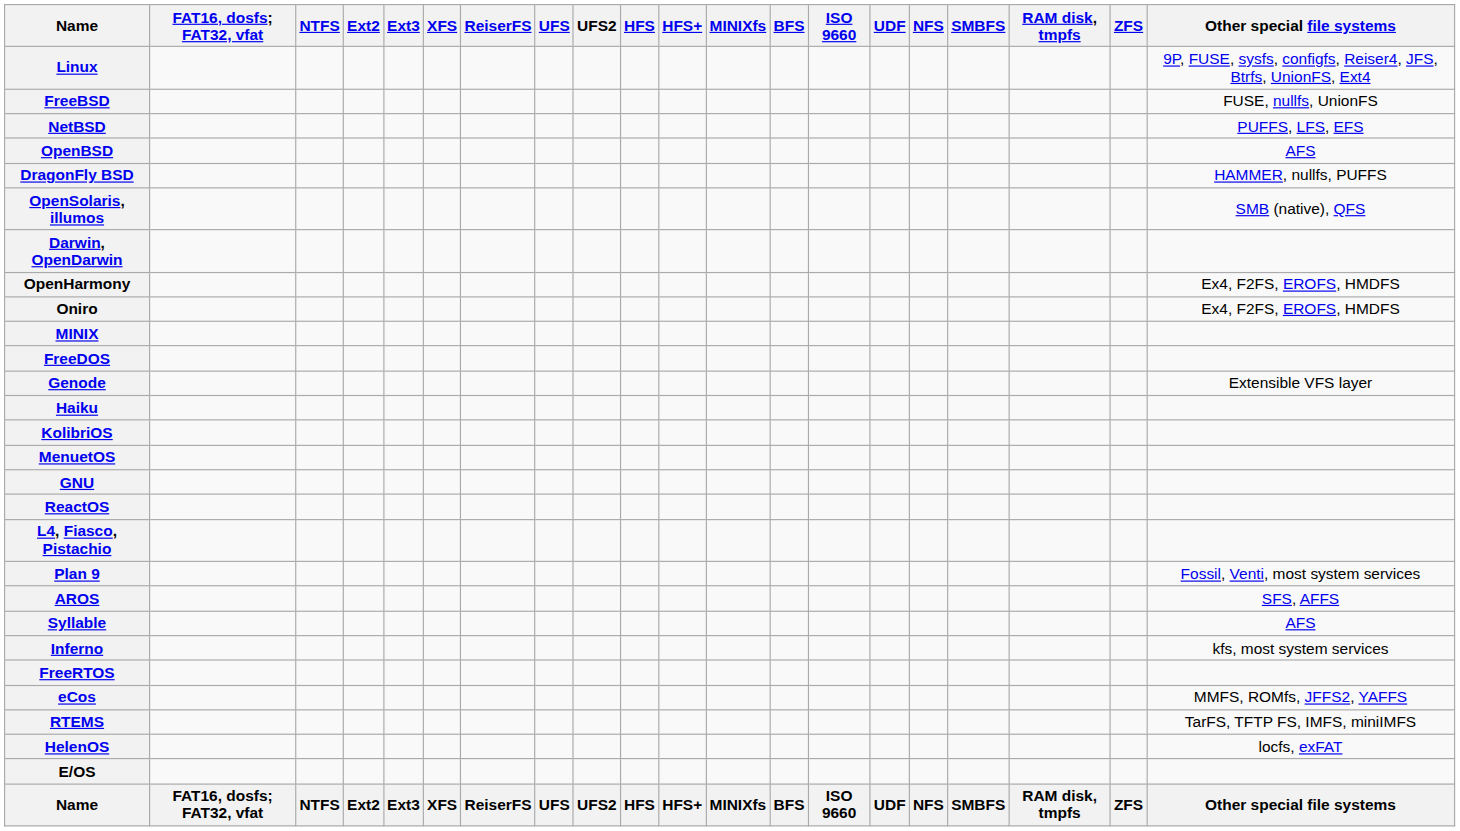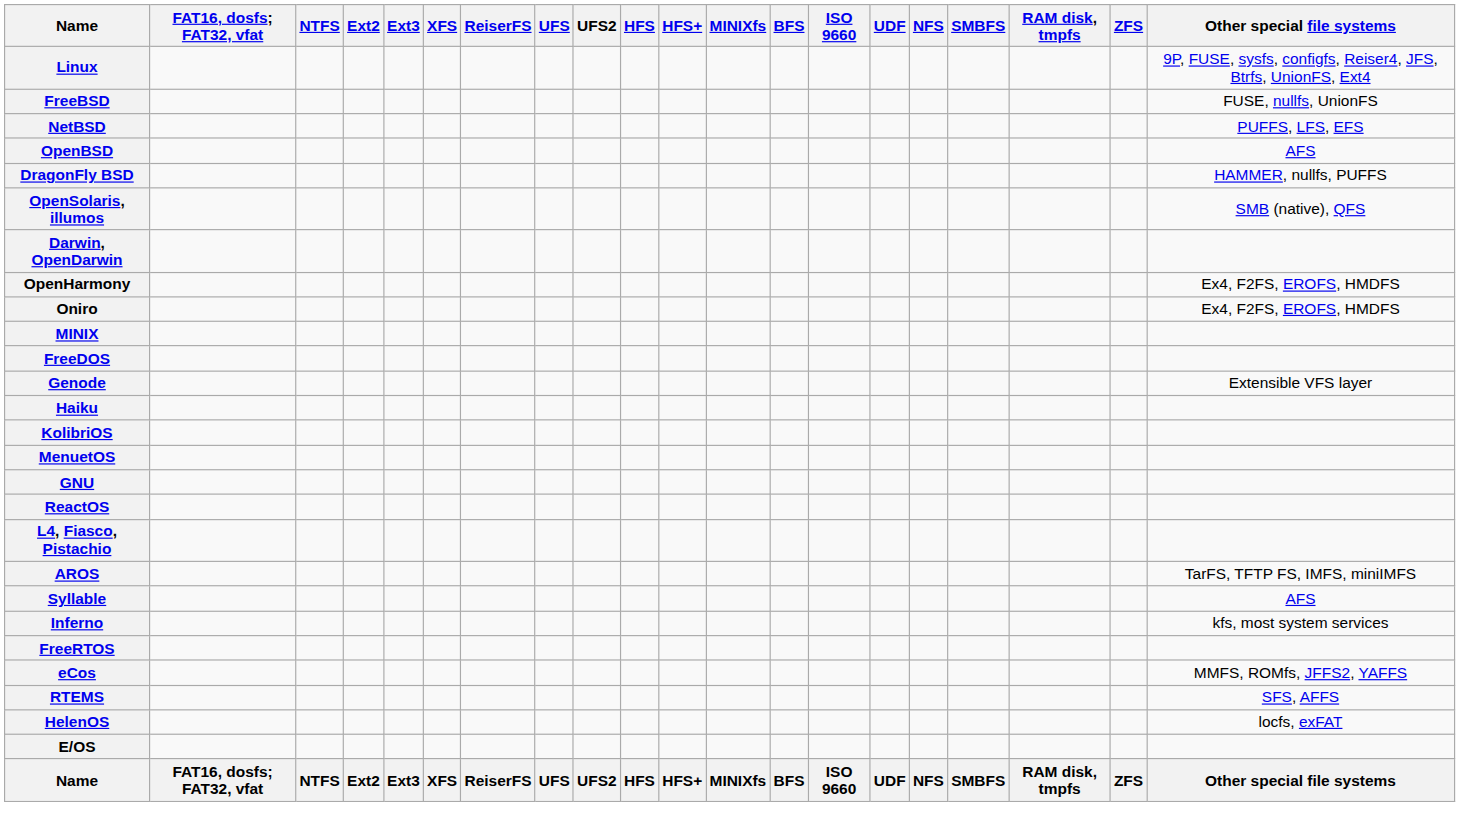- row: Plan 9 | Fossil, Venti, most system services
AROS | Other special file systems: SFS, AFFS -> TarFS, TFTP FS, IMFS, miniIMFS
RTEMS | Other special file systems: TarFS, TFTP FS, IMFS, miniIMFS -> SFS, AFFS
